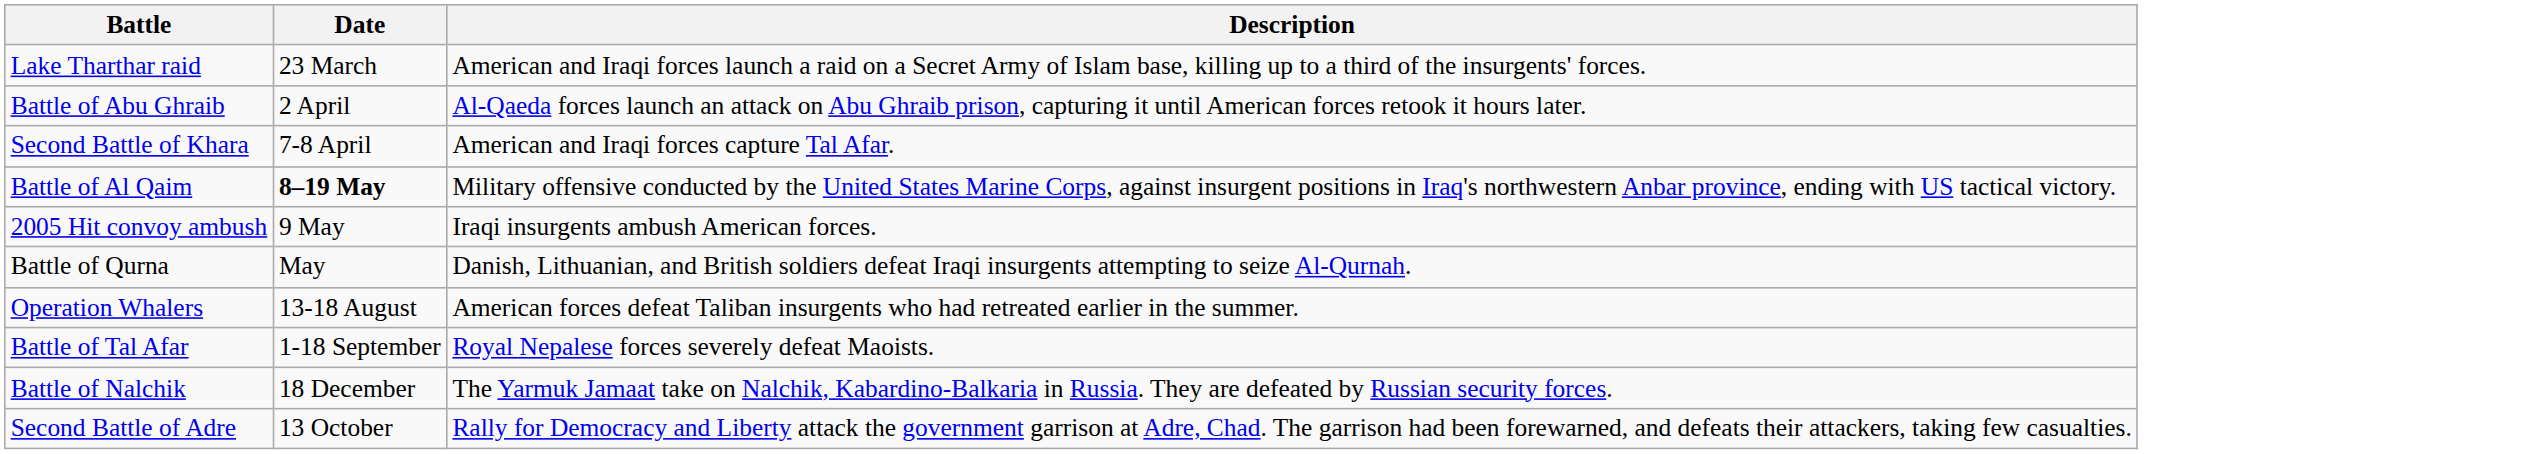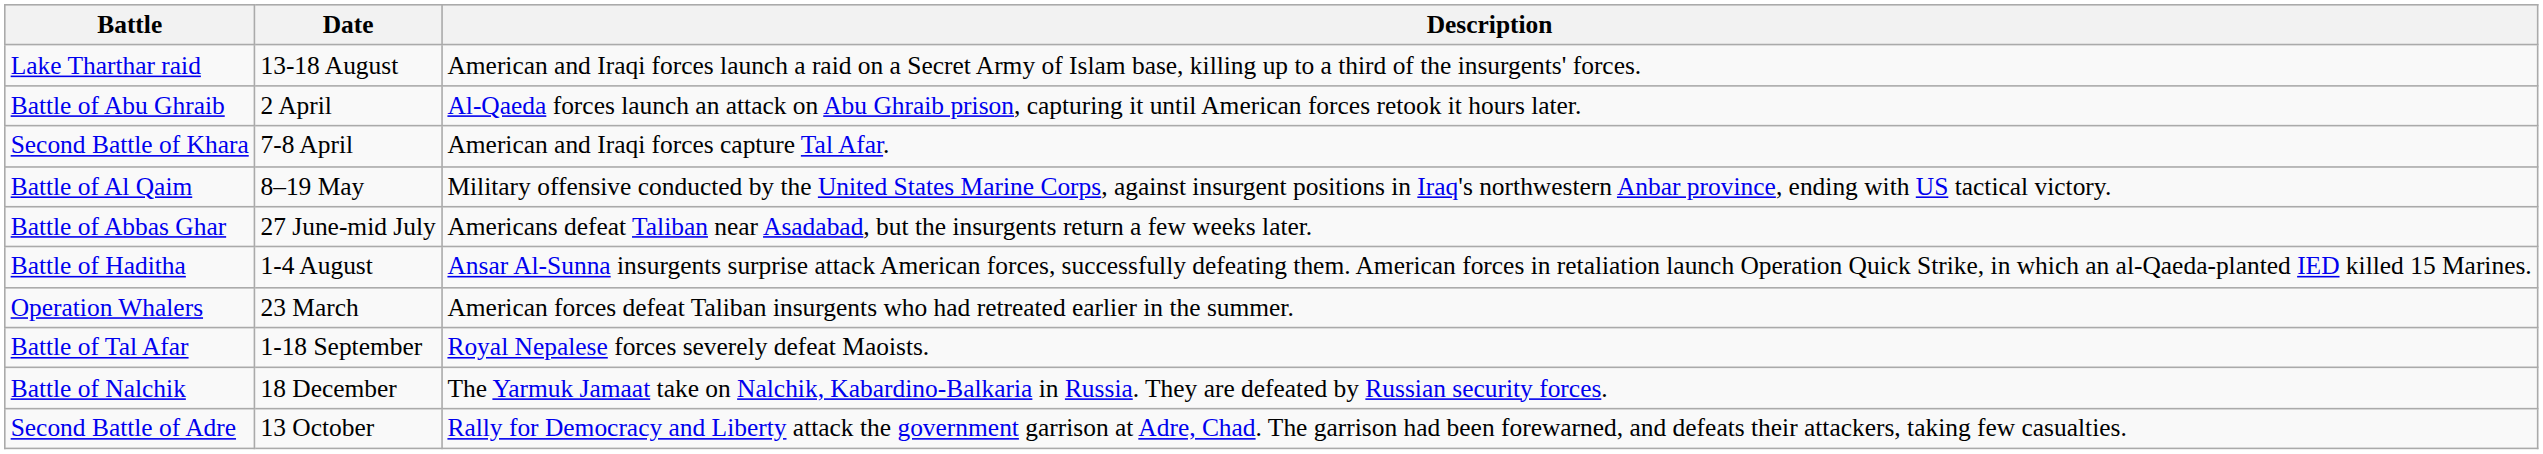Lake Tharthar raid | Date: 23 March -> 13-18 August
Battle of Al Qaim | Date: bold -> normal
- row: 2005 Hit convoy ambush | 9 May | Iraqi insurgents ambush American forces.
- row: Battle of Qurna | May | Danish, Lithuanian, and British soldiers defeat Iraqi insurgents attempting to seize Al-Qurnah.
+ row: Battle of Abbas Ghar | 27 June-mid July | Americans defeat Taliban near Asadabad, but the insurgents return a few weeks later.
+ row: Battle of Haditha | 1-4 August | Ansar Al-Sunna insurgents surprise attack American forces, successfully defeating them. American forces in retaliation launch Operation Quick Strike, in which an al-Qaeda-planted IED killed 15 Marines.
Operation Whalers | Date: 13-18 August -> 23 March
